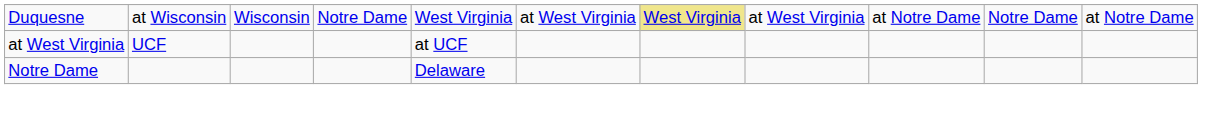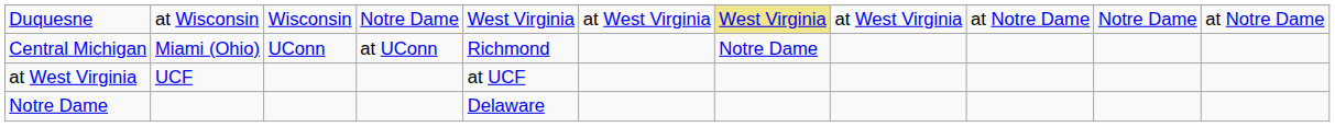+ row: Central Michigan | Miami (Ohio) | UConn | at UConn | Richmond | Notre Dame
